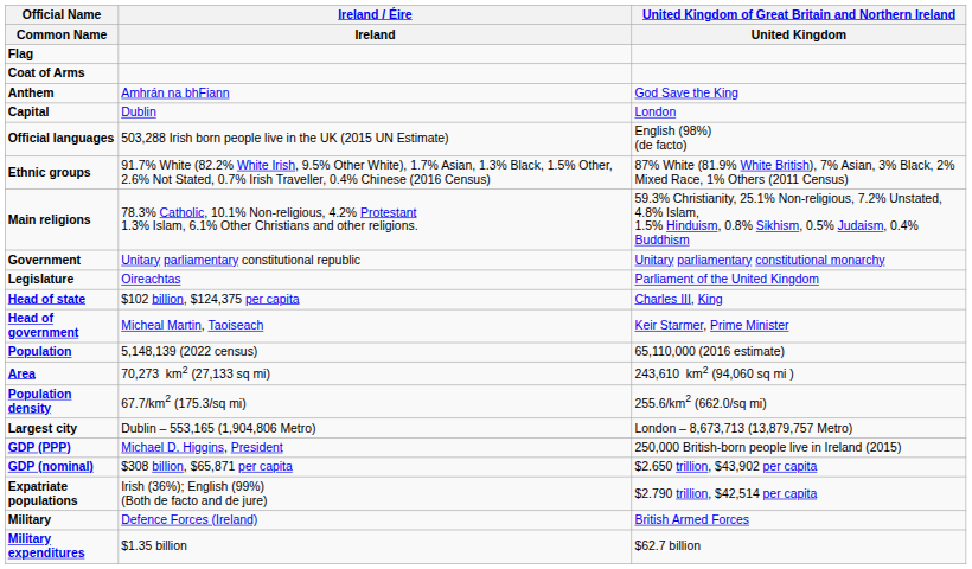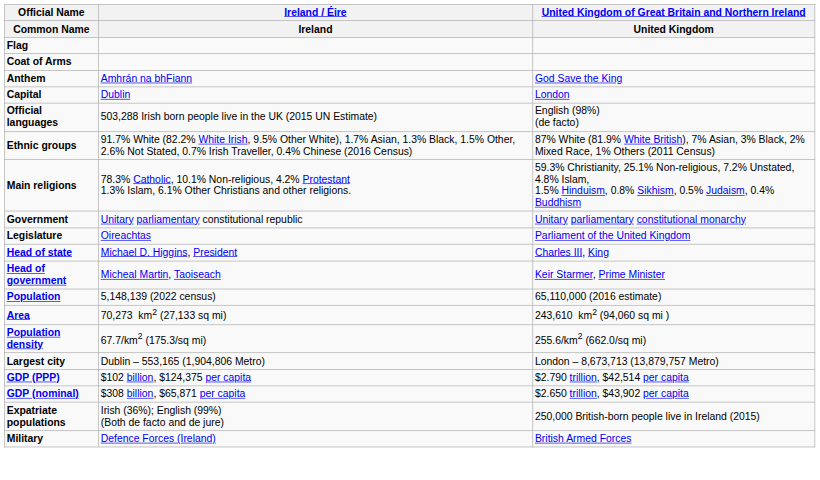Head of state | Ireland / Éire / Ireland: $102 billion, $124,375 per capita -> Michael D. Higgins, President
GDP (PPP) | Ireland / Éire / Ireland: Michael D. Higgins, President -> $102 billion, $124,375 per capita
GDP (PPP) | column 3: 250,000 British-born people live in Ireland (2015) -> $2.790 trillion, $42,514 per capita
Expatriate populations | column 3: $2.790 trillion, $42,514 per capita -> 250,000 British-born people live in Ireland (2015)
- row: Military expenditures | $1.35 billion | $62.7 billion
